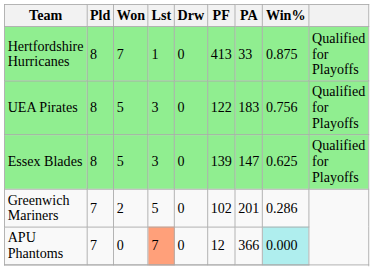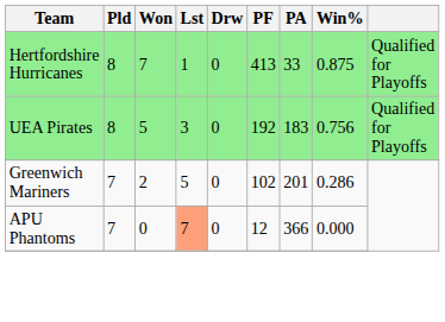UEA Pirates | PF: 122 -> 192
- row: Essex Blades | 8 | 5 | 3 | 0 | 139 | 147 | 0.625 | Qualified for Playoffs
APU Phantoms | Win%: paleturquoise background -> no background
